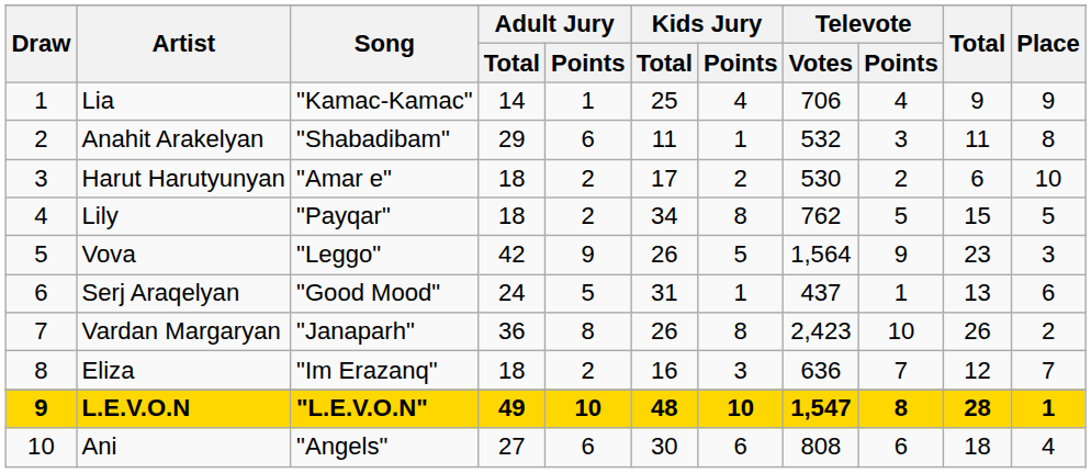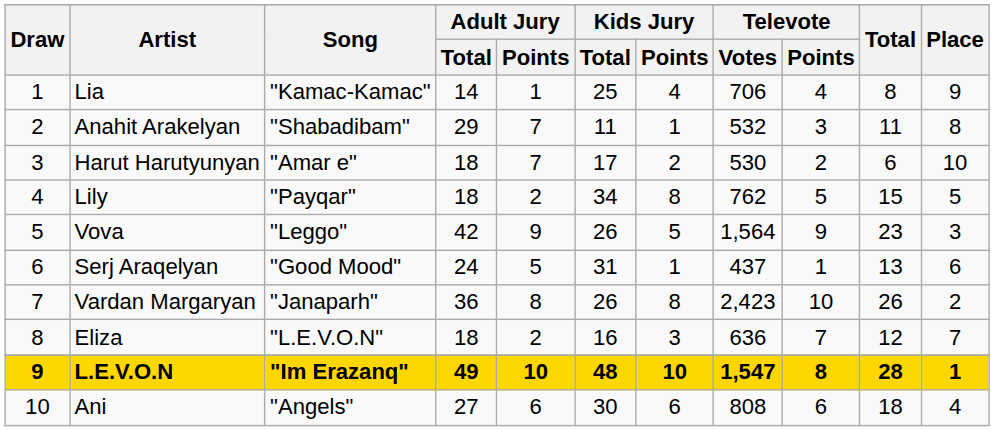Lia | Total: 9 -> 8
Anahit Arakelyan | Adult Jury / Points: 6 -> 7
Harut Harutyunyan | Adult Jury / Points: 2 -> 7
Eliza | Song: "Im Erazanq" -> "L.E.V.O.N"
L.E.V.O.N | Song: "L.E.V.O.N" -> "Im Erazanq"
